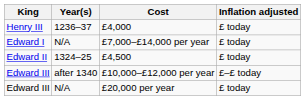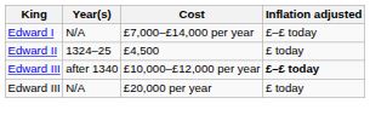- row: Henry III | 1236–37 | £4,000 | £ today
£7,000–£14,000 per year | Inflation adjusted: £ today -> £–£ today
£10,000–£12,000 per year | Inflation adjusted: normal -> bold
